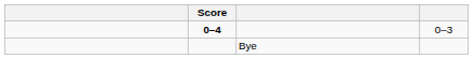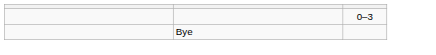- column: Score | 0–4
